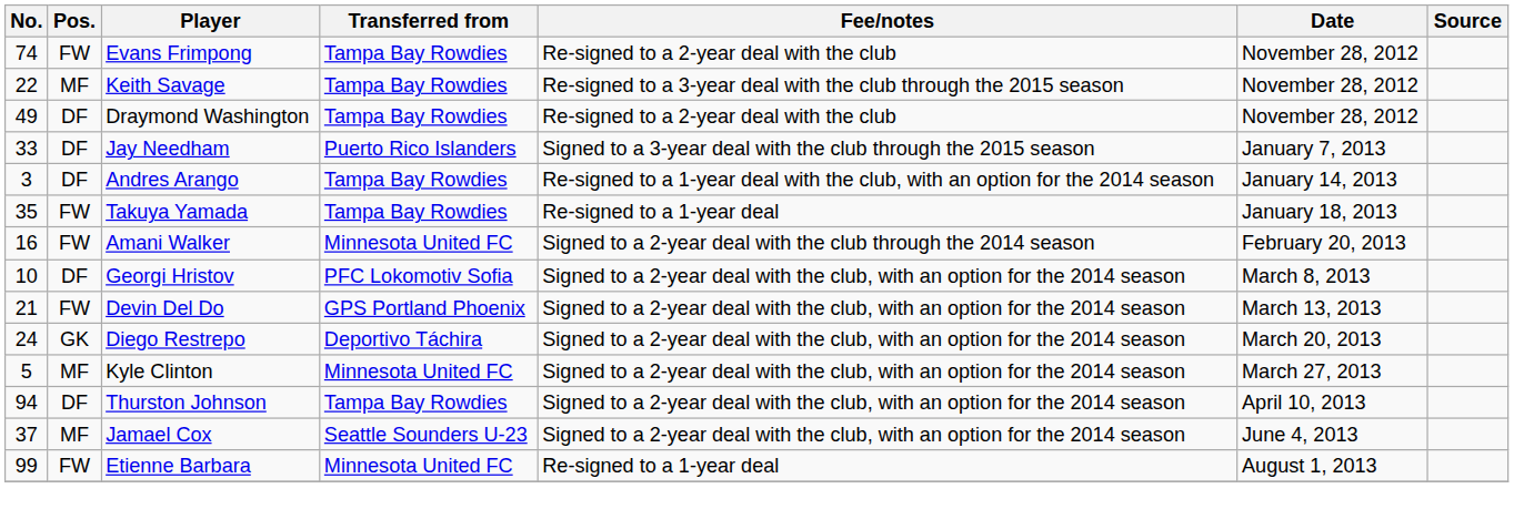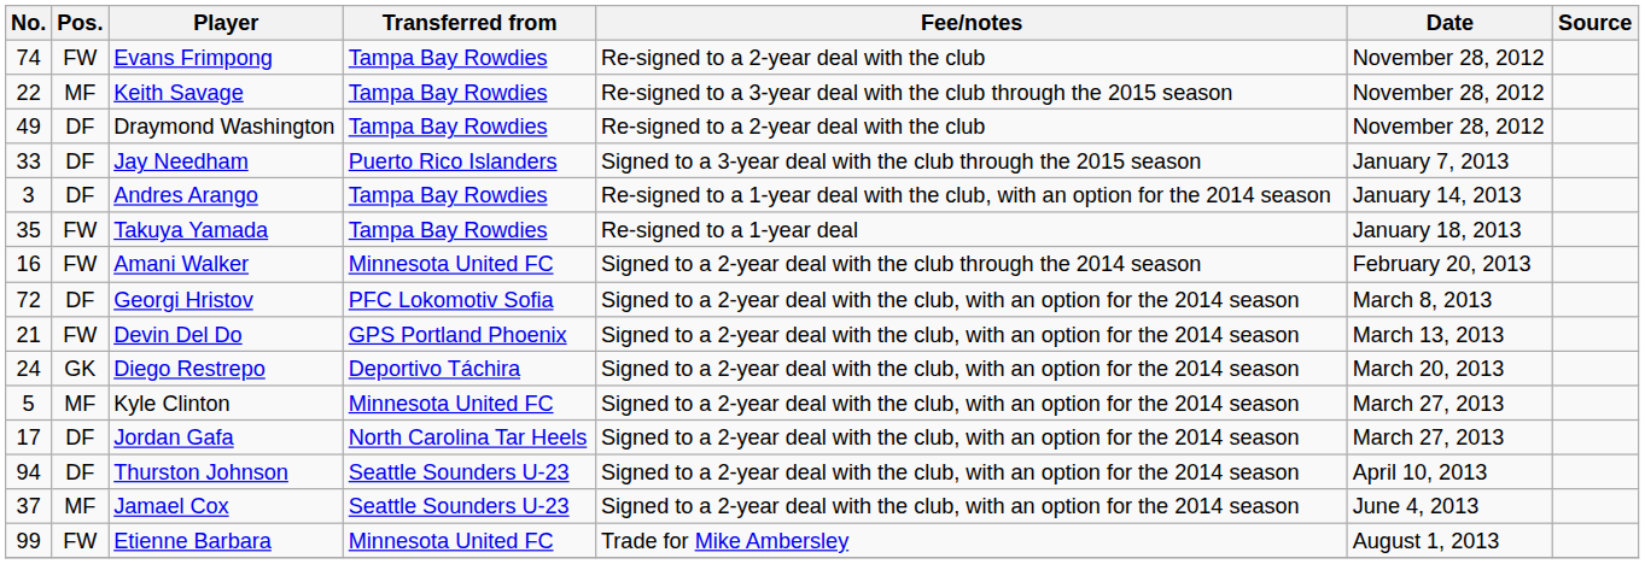Georgi Hristov | No.: 10 -> 72
+ row: 17 | DF | Jordan Gafa | North Carolina Tar Heels | Signed to a 2-year deal with the club, with an option for the 2014 season | March 27, 2013
Thurston Johnson | Transferred from: Tampa Bay Rowdies -> Seattle Sounders U-23
Etienne Barbara | Fee/notes: Re-signed to a 1-year deal -> Trade for Mike Ambersley
